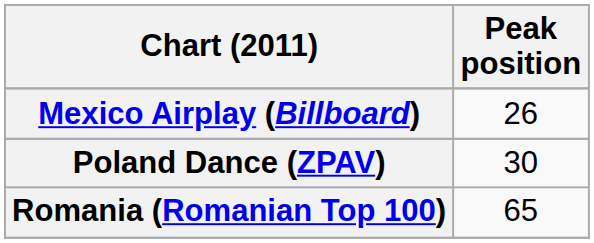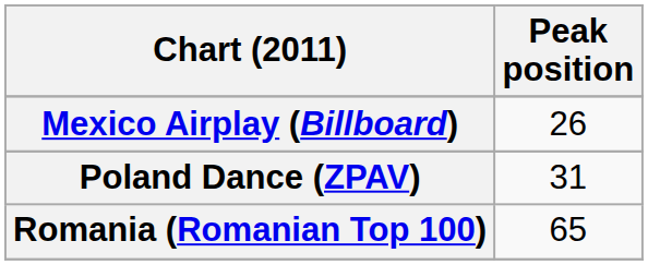Poland Dance (ZPAV) | Peak position: 30 -> 31
